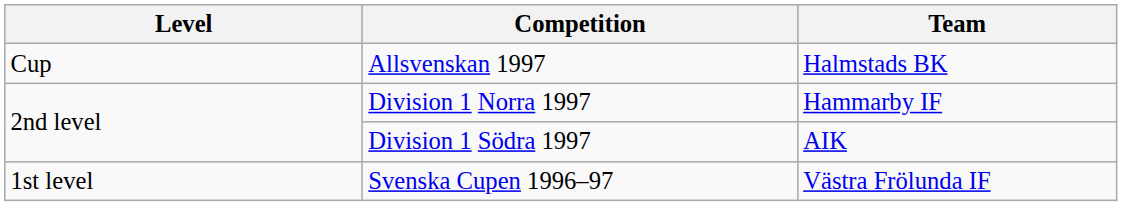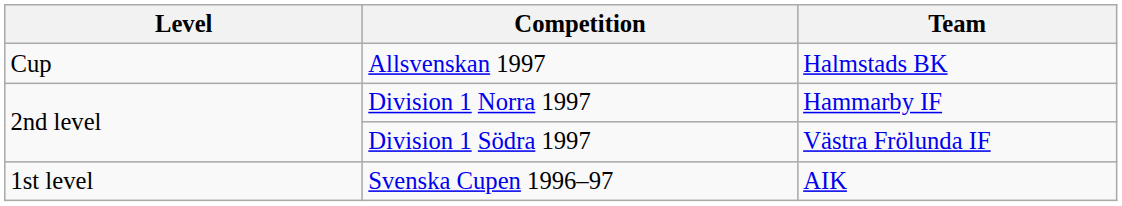Division 1 Södra 1997 | Team: AIK -> Västra Frölunda IF
Svenska Cupen 1996–97 | Team: Västra Frölunda IF -> AIK
